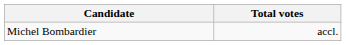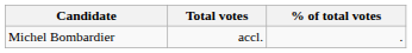+ column: % of total votes | .
